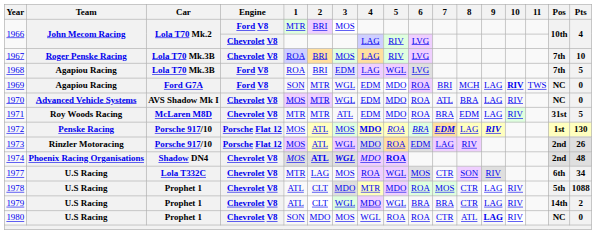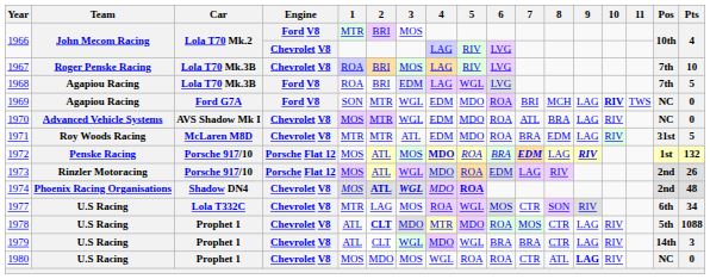1972 | Pts: 130 -> 132
1978 | 2: normal -> bold
1979 | Pts: 2 -> 3
1980 | 1: SON -> MOS
